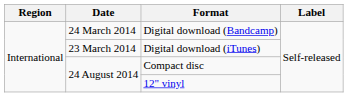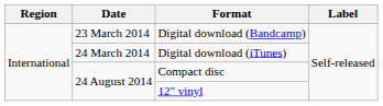Digital download (Bandcamp) | Date: 24 March 2014 -> 23 March 2014
Digital download (iTunes) | Date: 23 March 2014 -> 24 March 2014
